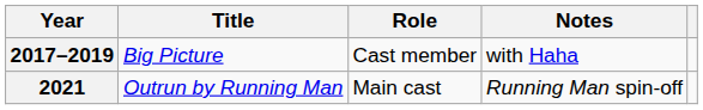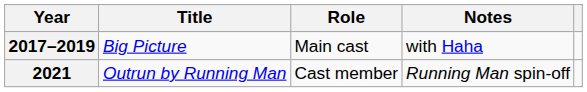2017–2019 | Role: Cast member -> Main cast
2021 | Role: Main cast -> Cast member
